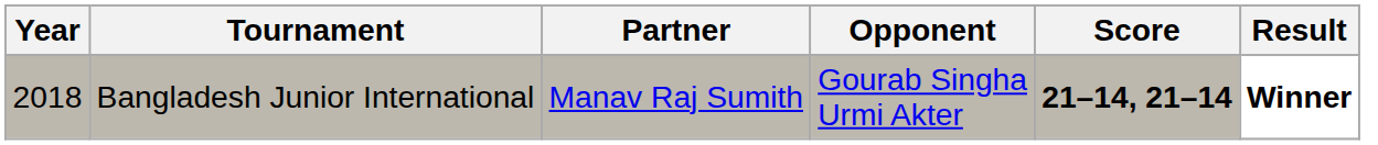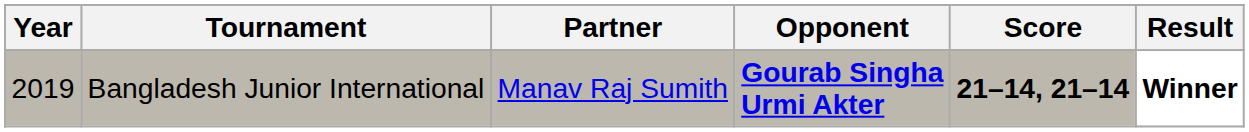Bangladesh Junior International | Year: 2018 -> 2019
Bangladesh Junior International | Opponent: normal -> bold
